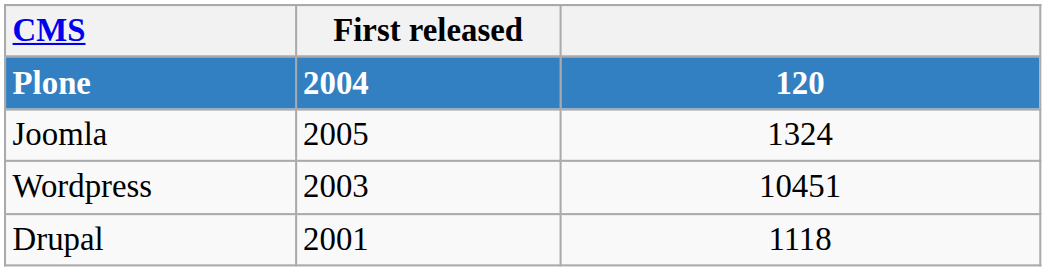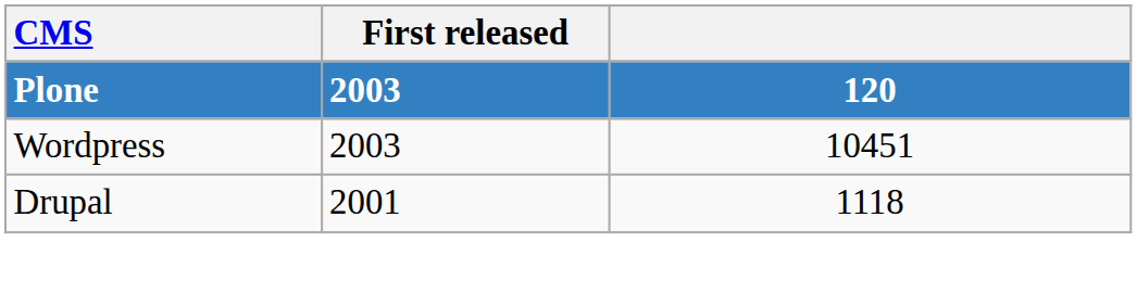Plone | First released: 2004 -> 2003
- row: Joomla | 2005 | 1324
